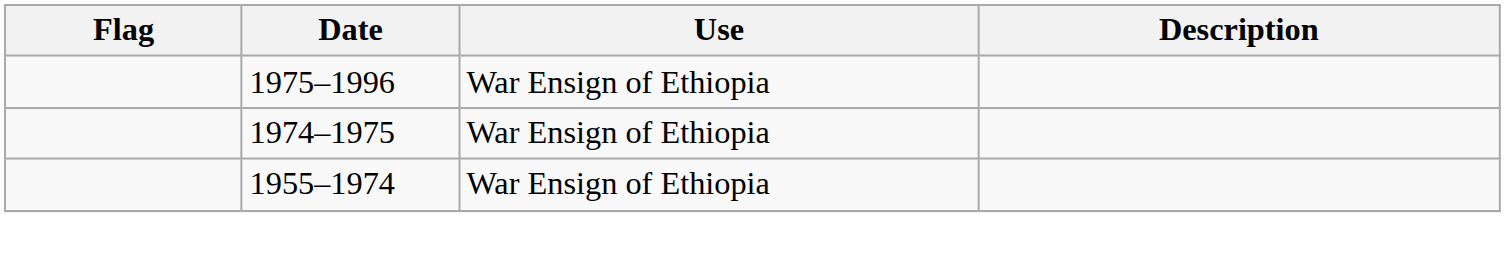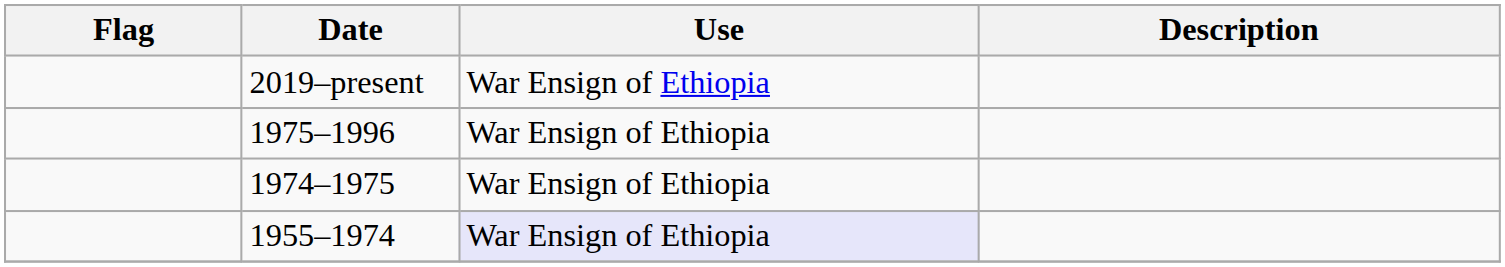+ row: 2019–present | War Ensign of Ethiopia
1955–1974 | Use: no background -> lavender background
